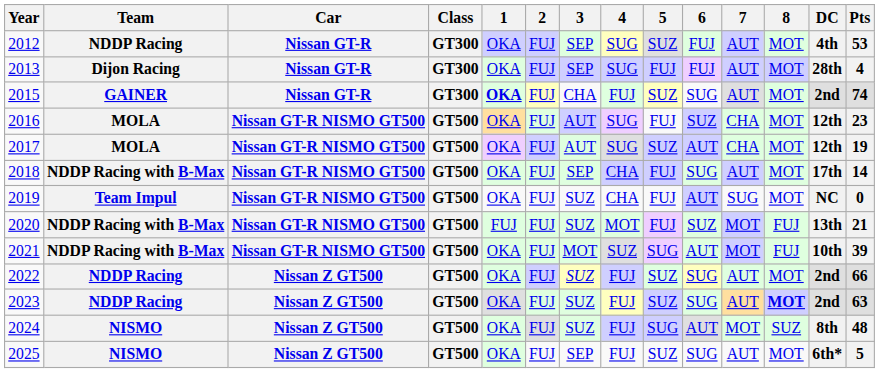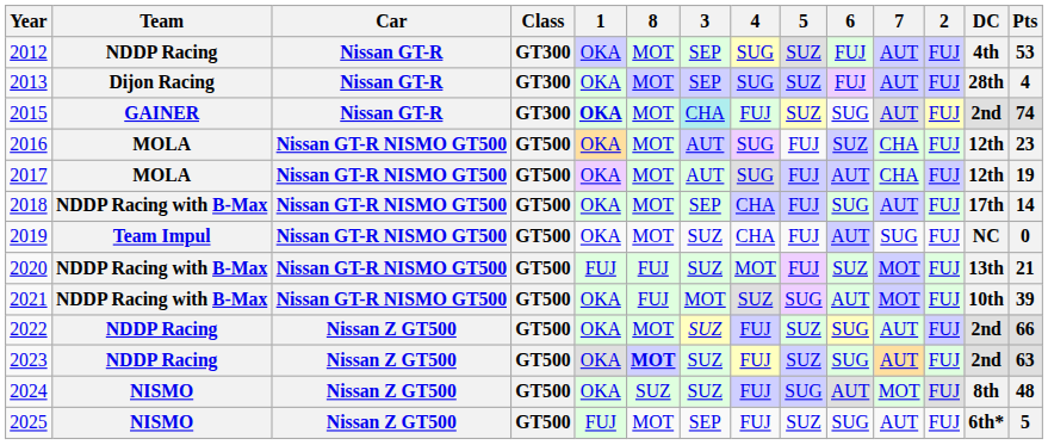columns swapped: 2 <-> 8
2013 | 5: FUJ -> SUZ
2015 | 3: no background -> paleturquoise background
2017 | 5: SUZ -> FUJ
2025 | 1: OKA -> FUJ
